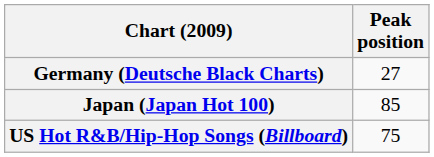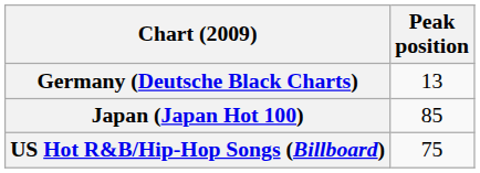Germany (Deutsche Black Charts) | Peak position: 27 -> 13
